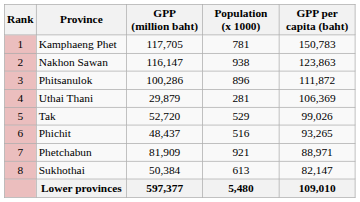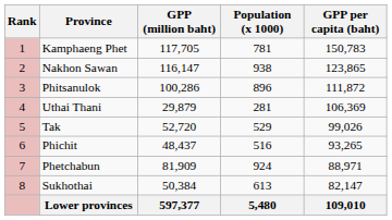Nakhon Sawan | GPP per capita (baht): 123,863 -> 123,865
Phetchabun | Population (x 1000): 921 -> 924
